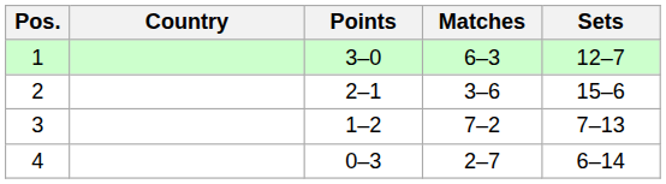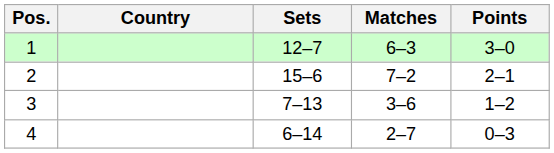columns swapped: Points <-> Sets
2 | Matches: 3–6 -> 7–2
3 | Matches: 7–2 -> 3–6
